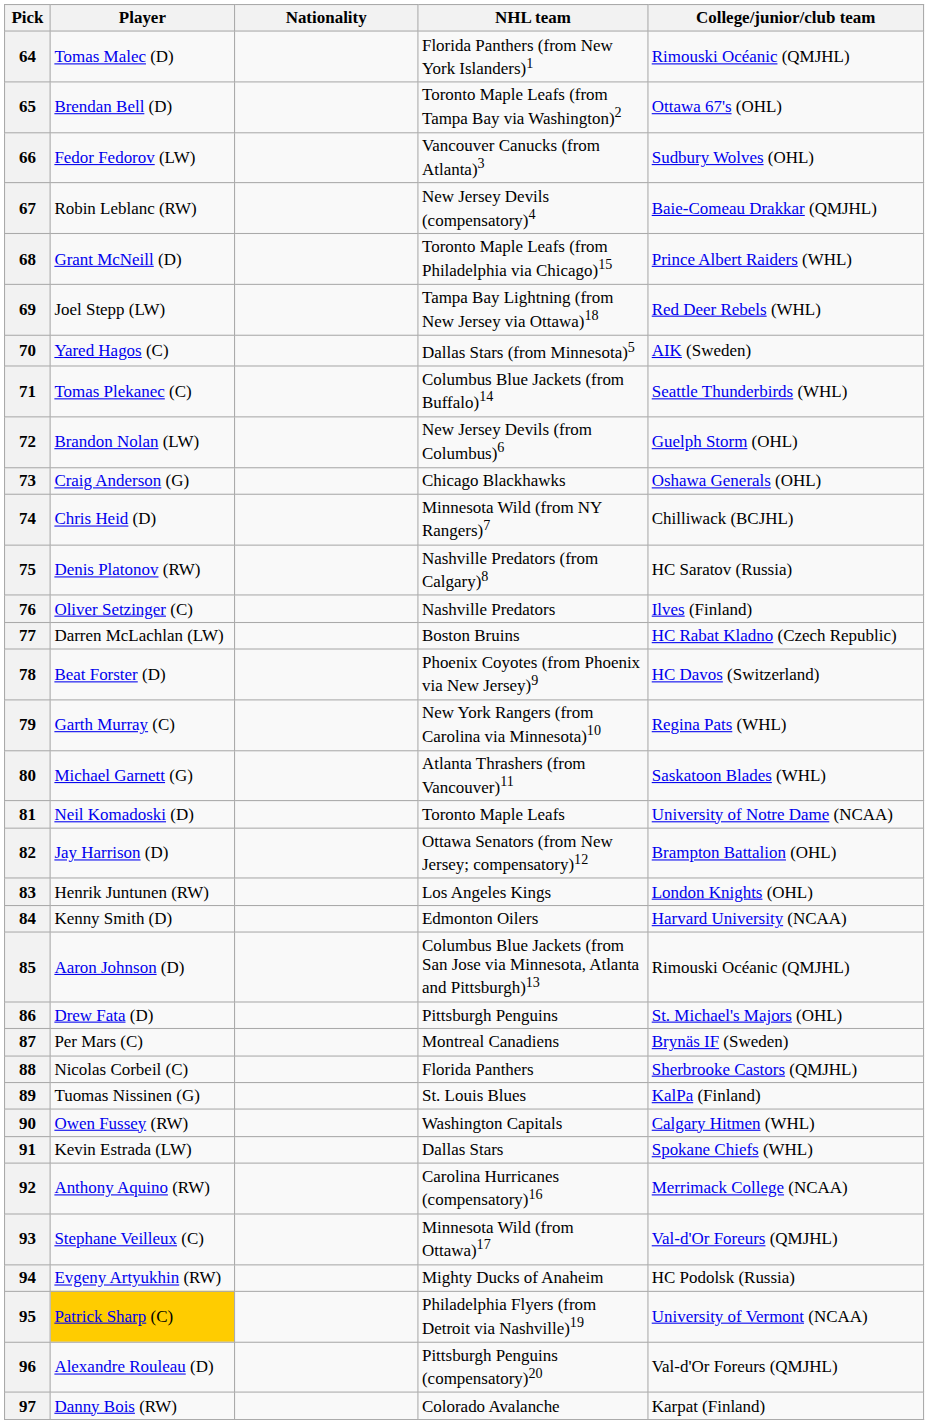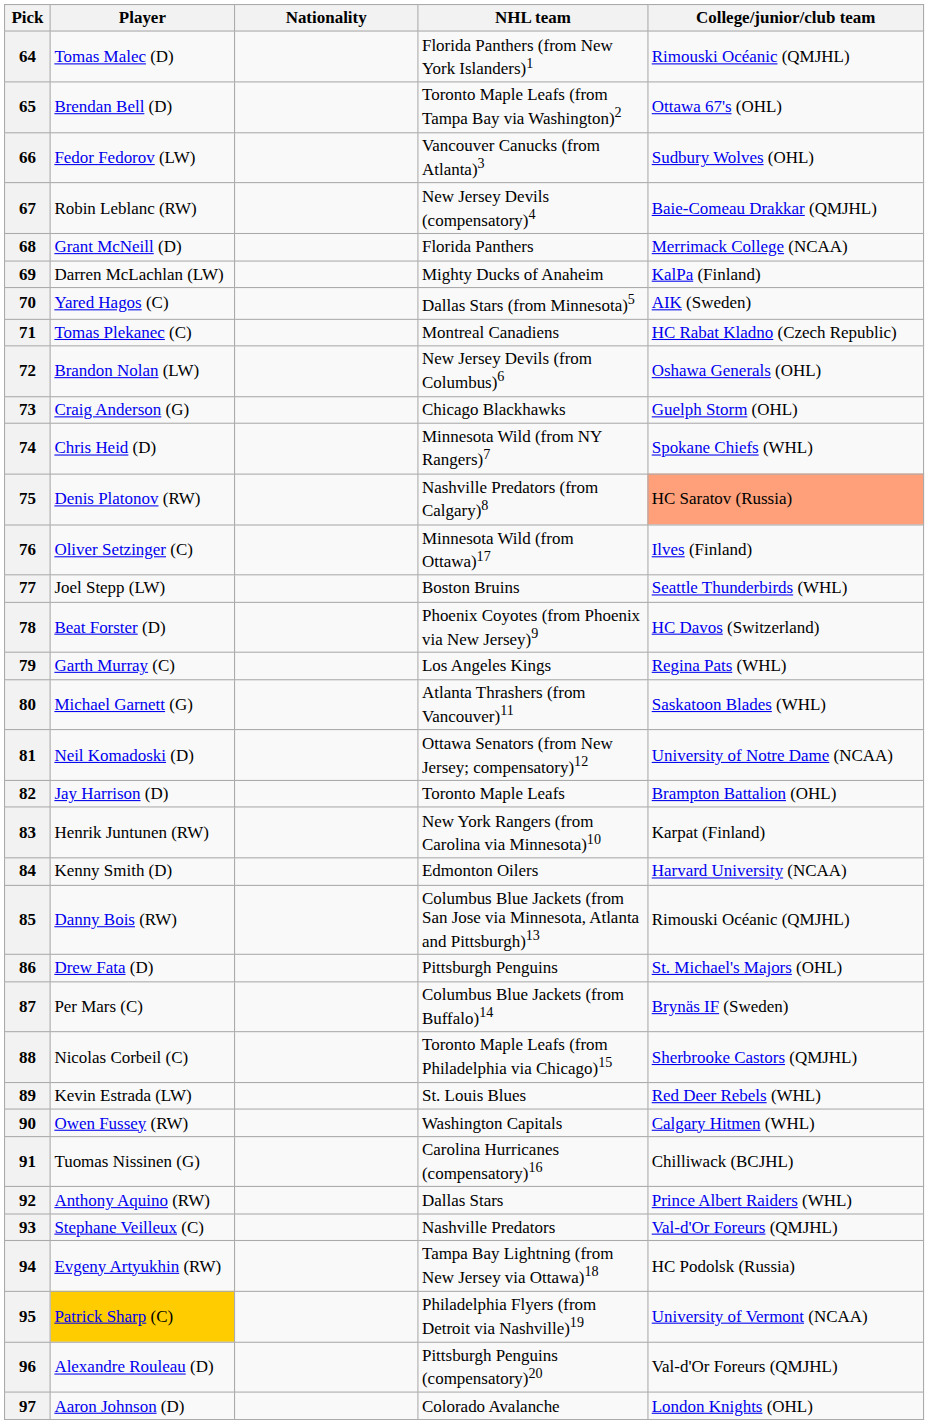68 | NHL team: Toronto Maple Leafs (from Philadelphia via Chicago)15 -> Florida Panthers
68 | College/junior/club team: Prince Albert Raiders (WHL) -> Merrimack College (NCAA)
69 | Player: Joel Stepp (LW) -> Darren McLachlan (LW)
69 | NHL team: Tampa Bay Lightning (from New Jersey via Ottawa)18 -> Mighty Ducks of Anaheim
69 | College/junior/club team: Red Deer Rebels (WHL) -> KalPa (Finland)
71 | NHL team: Columbus Blue Jackets (from Buffalo)14 -> Montreal Canadiens
71 | College/junior/club team: Seattle Thunderbirds (WHL) -> HC Rabat Kladno (Czech Republic)
72 | College/junior/club team: Guelph Storm (OHL) -> Oshawa Generals (OHL)
73 | College/junior/club team: Oshawa Generals (OHL) -> Guelph Storm (OHL)
74 | College/junior/club team: Chilliwack (BCJHL) -> Spokane Chiefs (WHL)
75 | College/junior/club team: no background -> lightsalmon background
76 | NHL team: Nashville Predators -> Minnesota Wild (from Ottawa)17
77 | Player: Darren McLachlan (LW) -> Joel Stepp (LW)
77 | College/junior/club team: HC Rabat Kladno (Czech Republic) -> Seattle Thunderbirds (WHL)
79 | NHL team: New York Rangers (from Carolina via Minnesota)10 -> Los Angeles Kings
81 | NHL team: Toronto Maple Leafs -> Ottawa Senators (from New Jersey; compensatory)12
82 | NHL team: Ottawa Senators (from New Jersey; compensatory)12 -> Toronto Maple Leafs
83 | NHL team: Los Angeles Kings -> New York Rangers (from Carolina via Minnesota)10
83 | College/junior/club team: London Knights (OHL) -> Karpat (Finland)
85 | Player: Aaron Johnson (D) -> Danny Bois (RW)
87 | NHL team: Montreal Canadiens -> Columbus Blue Jackets (from Buffalo)14
88 | NHL team: Florida Panthers -> Toronto Maple Leafs (from Philadelphia via Chicago)15
89 | Player: Tuomas Nissinen (G) -> Kevin Estrada (LW)
89 | College/junior/club team: KalPa (Finland) -> Red Deer Rebels (WHL)
91 | Player: Kevin Estrada (LW) -> Tuomas Nissinen (G)
91 | NHL team: Dallas Stars -> Carolina Hurricanes (compensatory)16
91 | College/junior/club team: Spokane Chiefs (WHL) -> Chilliwack (BCJHL)
92 | NHL team: Carolina Hurricanes (compensatory)16 -> Dallas Stars
92 | College/junior/club team: Merrimack College (NCAA) -> Prince Albert Raiders (WHL)
93 | NHL team: Minnesota Wild (from Ottawa)17 -> Nashville Predators
94 | NHL team: Mighty Ducks of Anaheim -> Tampa Bay Lightning (from New Jersey via Ottawa)18
97 | Player: Danny Bois (RW) -> Aaron Johnson (D)
97 | College/junior/club team: Karpat (Finland) -> London Knights (OHL)
